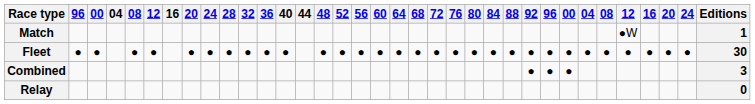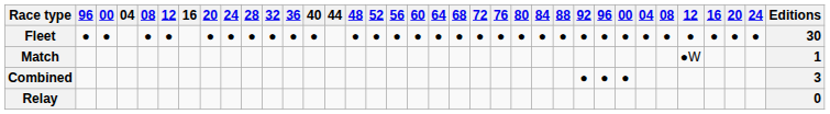rows swapped: Fleet <-> Match
